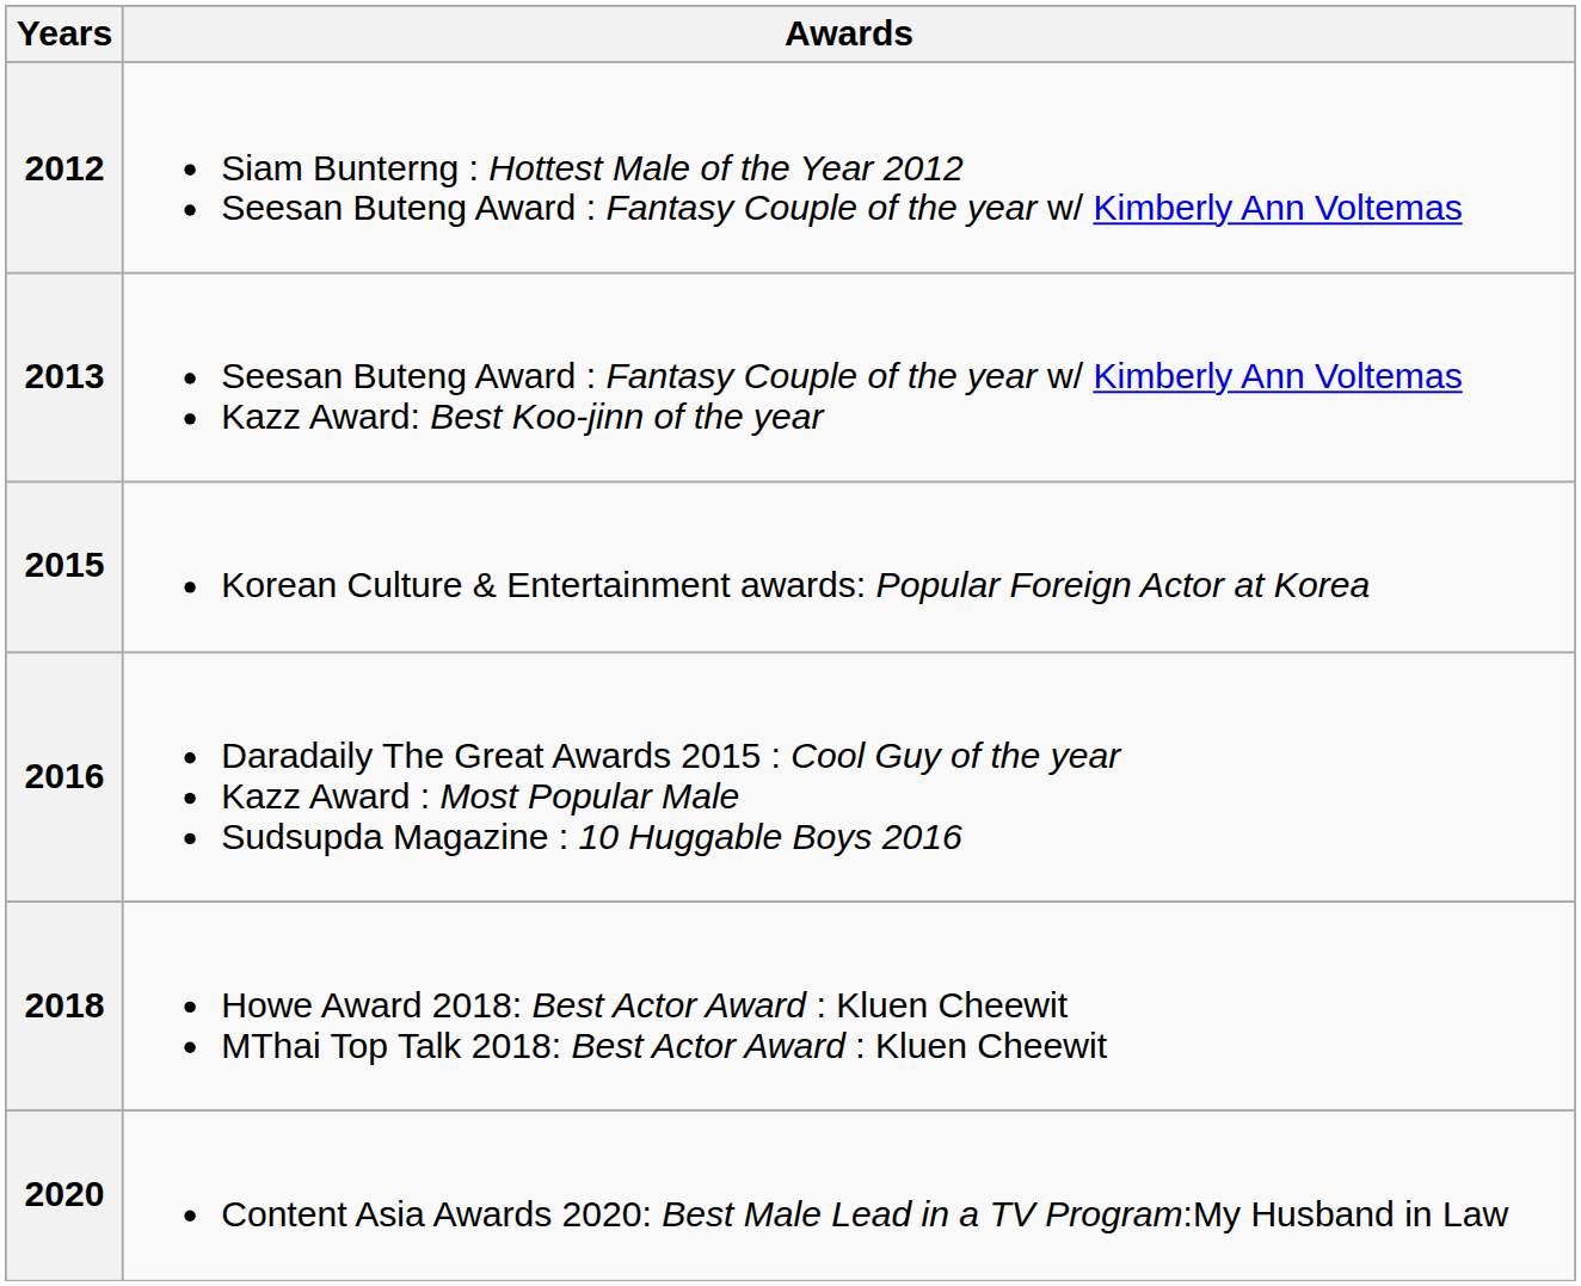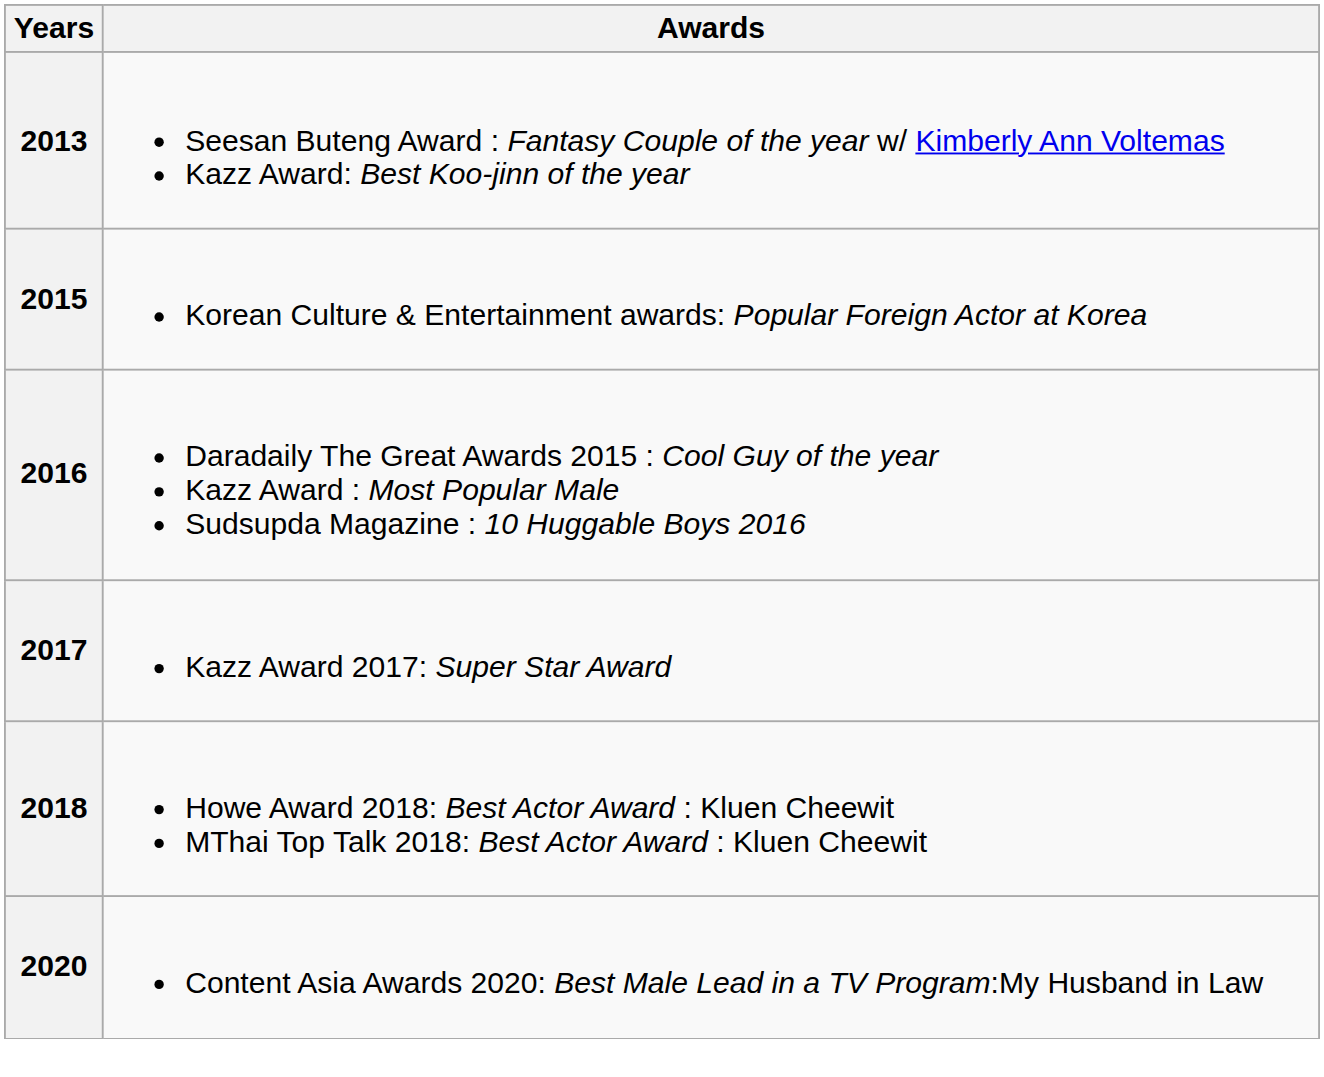- row: 2012 | Siam Bunterng : Hottest Male of the Year 2012 Seesan Buteng Award : Fantasy Couple of the year w/ Kimberly Ann Voltemas
+ row: 2017 | Kazz Award 2017: Super Star Award
